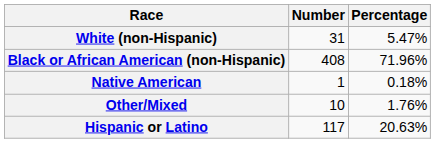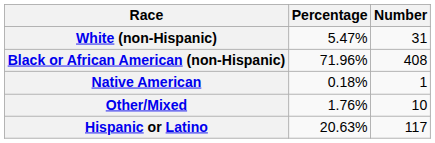columns swapped: Number <-> Percentage
